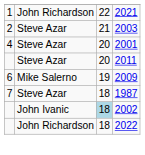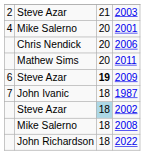- row: 1 | John Richardson | 22 | 2021
2001 | column 2: Steve Azar -> Mike Salerno
+ row: Chris Nendick | 20 | 2006
2011 | column 2: Steve Azar -> Mathew Sims
2009 | column 2: Mike Salerno -> Steve Azar
2009 | column 3: normal -> bold
1987 | column 2: Steve Azar -> John Ivanic
2002 | column 2: John Ivanic -> Steve Azar
+ row: Mike Salerno | 18 | 2008
